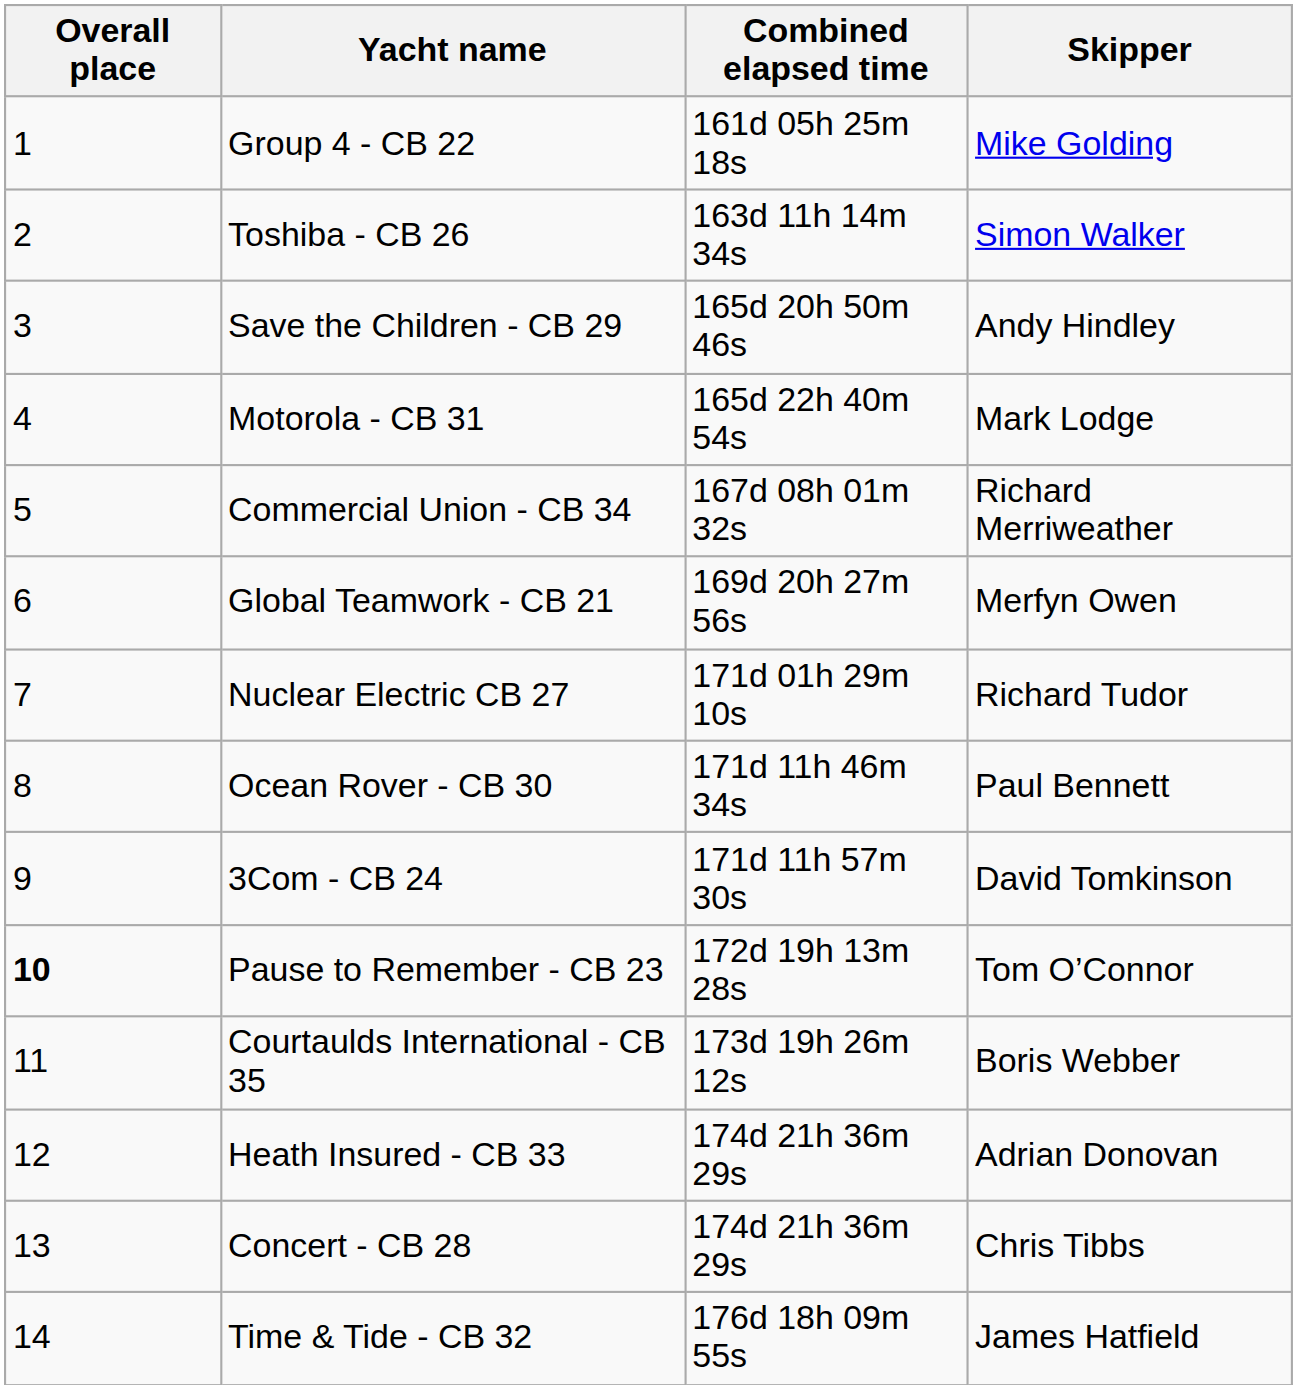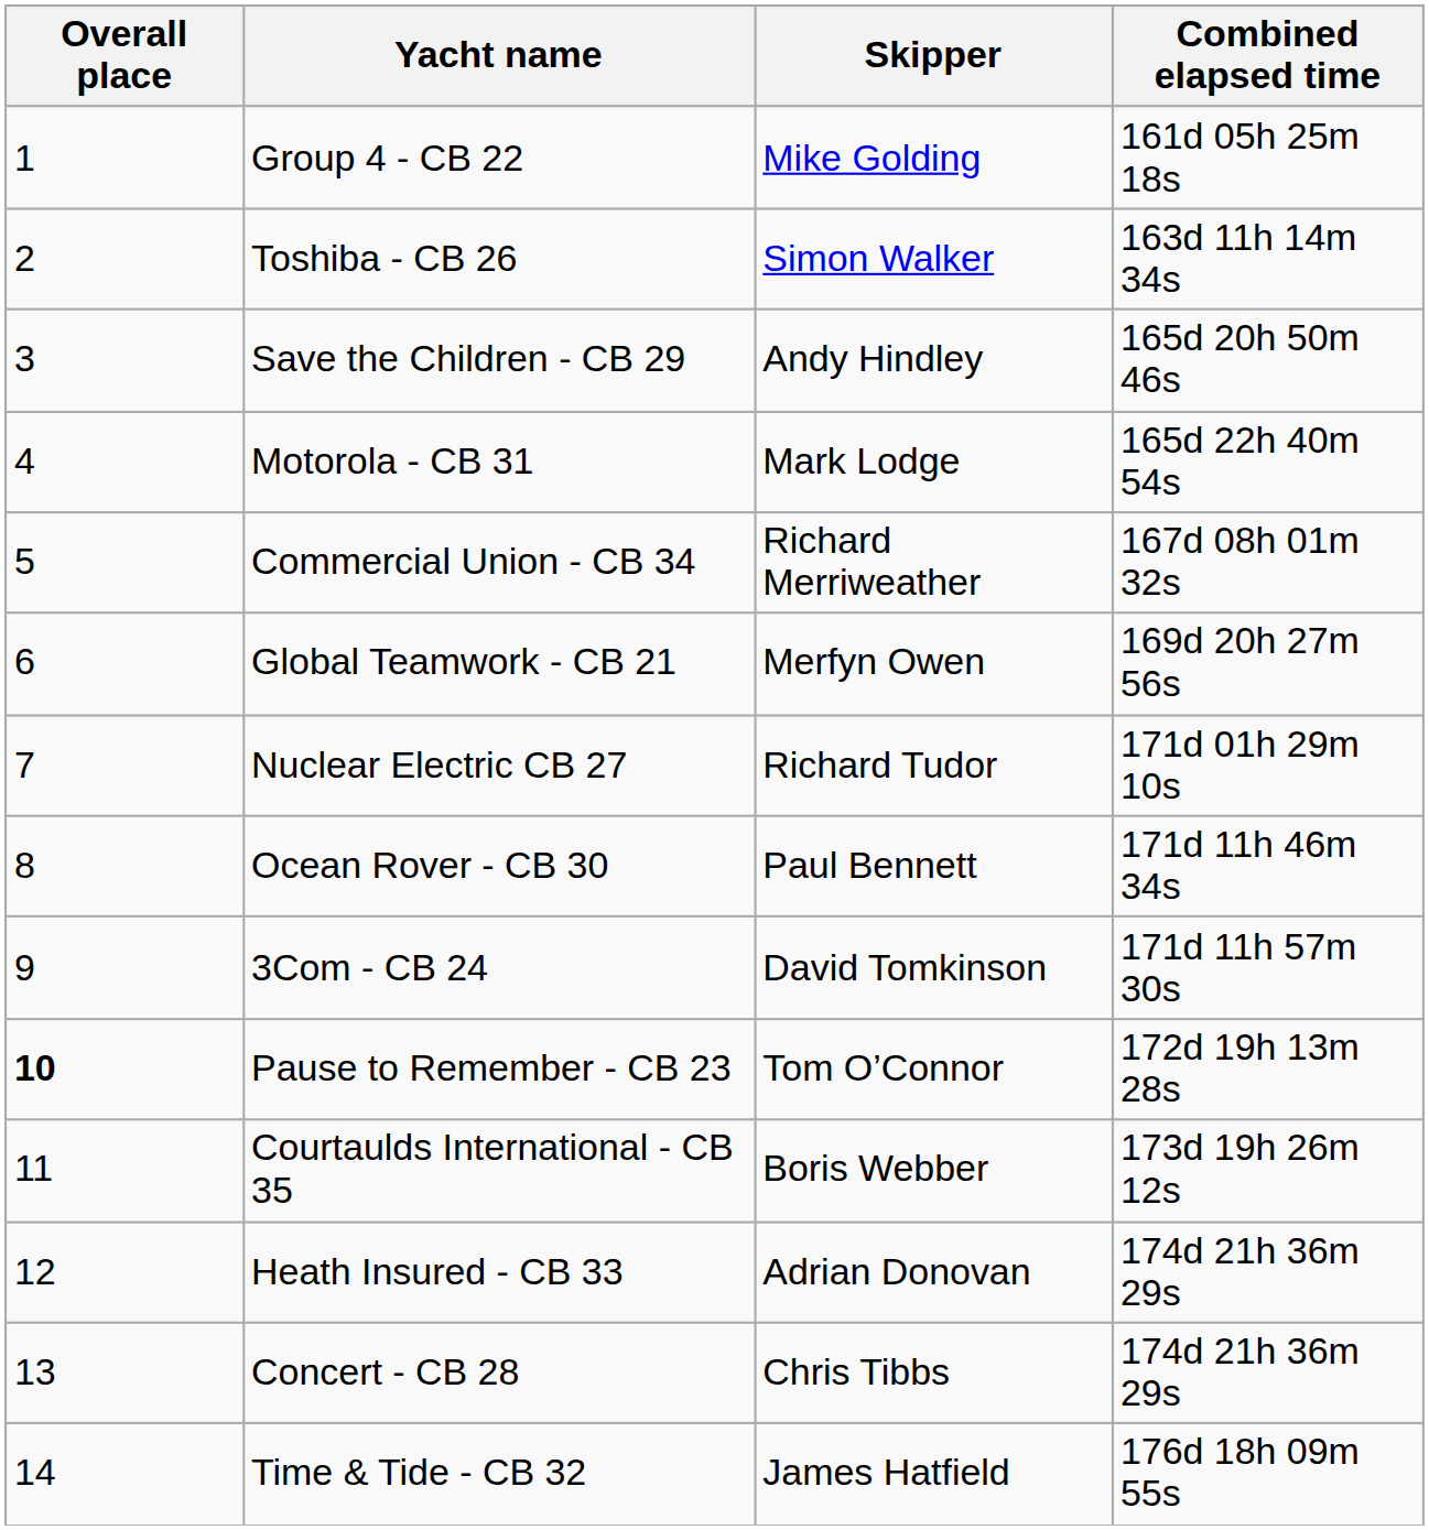columns swapped: Skipper <-> Combined elapsed time
